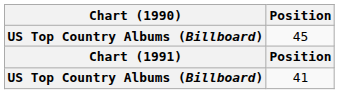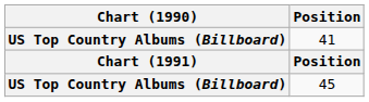rows swapped: 41 <-> 45
